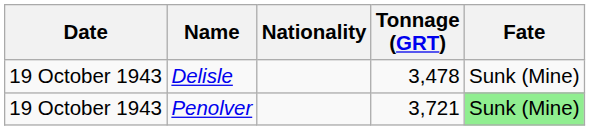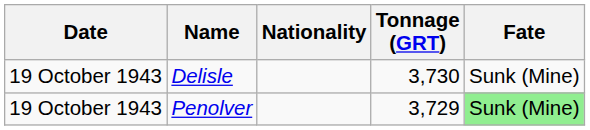Delisle | Tonnage (GRT): 3,478 -> 3,730
Penolver | Tonnage (GRT): 3,721 -> 3,729
